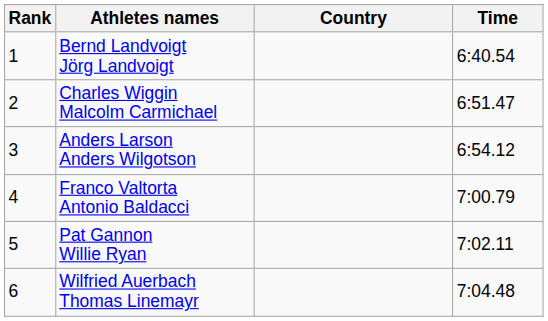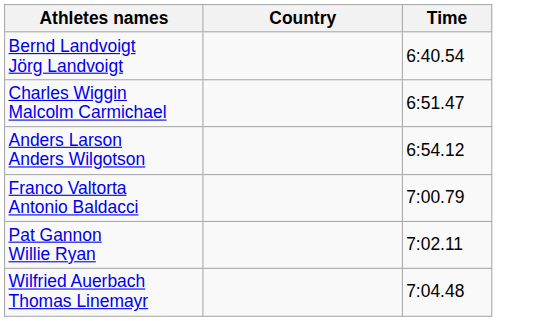- column: Rank | 1 | 2 | 3 | 4 | 5 | 6
